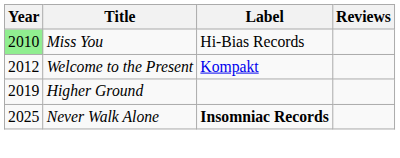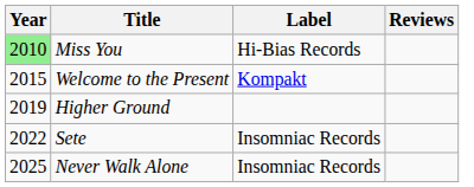Welcome to the Present | Year: 2012 -> 2015
+ row: 2022 | Sete | Insomniac Records
Never Walk Alone | Label: bold -> normal
